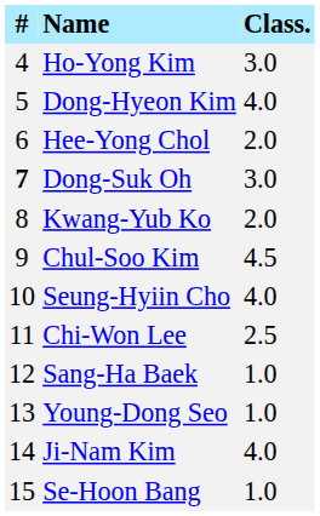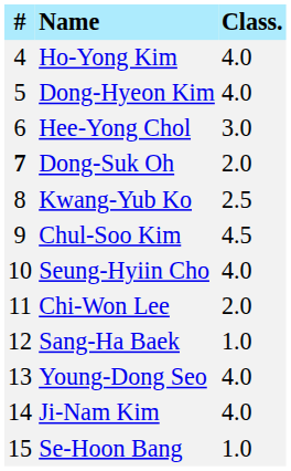Ho-Yong Kim | Class.: 3.0 -> 4.0
Hee-Yong Chol | Class.: 2.0 -> 3.0
Dong-Suk Oh | Class.: 3.0 -> 2.0
Kwang-Yub Ko | Class.: 2.0 -> 2.5
Chi-Won Lee | Class.: 2.5 -> 2.0
Young-Dong Seo | Class.: 1.0 -> 4.0
